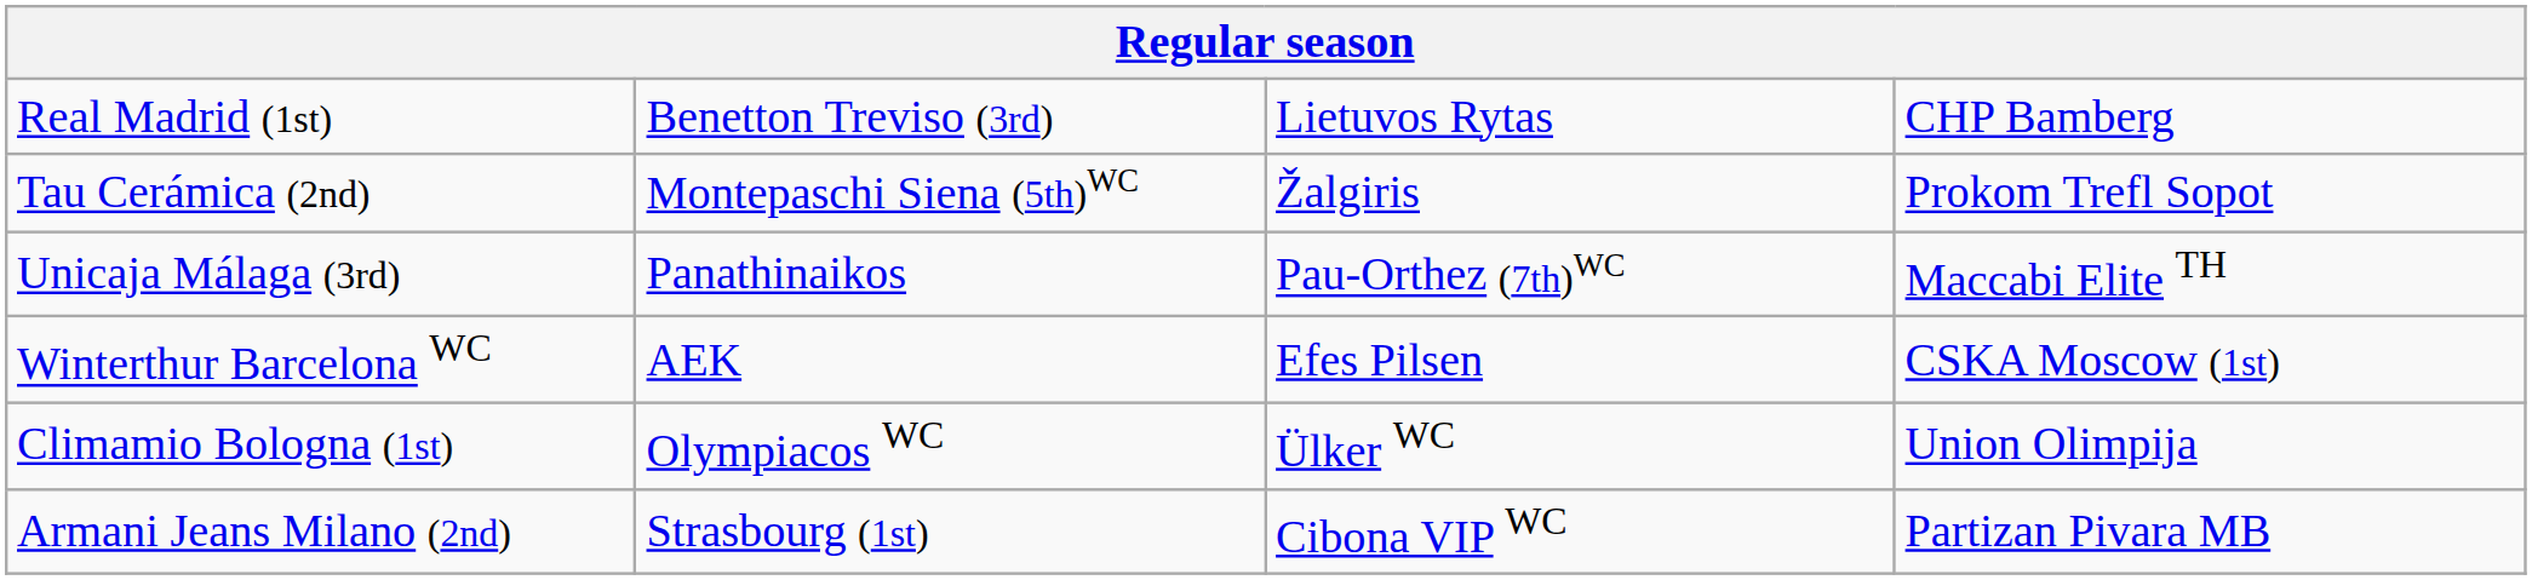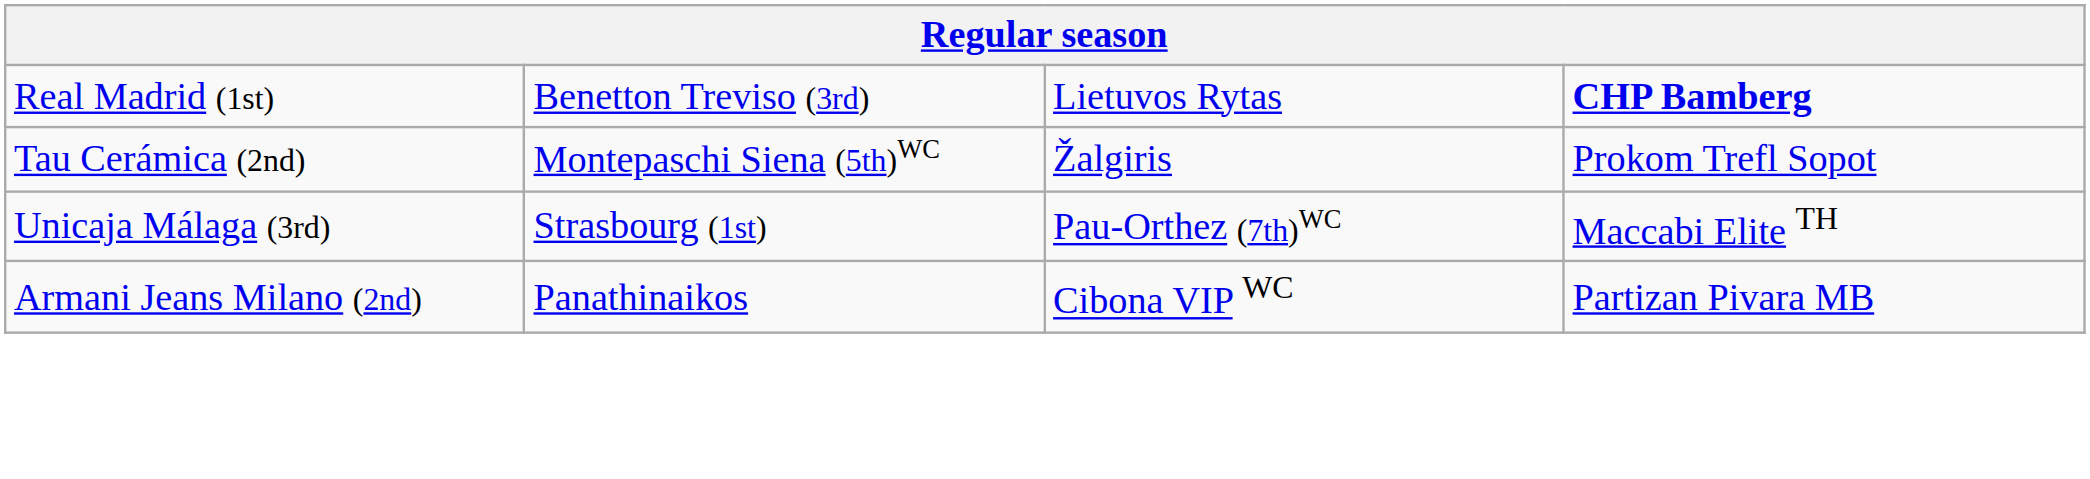Real Madrid (1st) | column 4: normal -> bold
Unicaja Málaga (3rd) | column 2: Panathinaikos -> Strasbourg (1st)
- row: Winterthur Barcelona WC | AEK | Efes Pilsen | CSKA Moscow (1st)
- row: Climamio Bologna (1st) | Olympiacos WC | Ülker WC | Union Olimpija
Armani Jeans Milano (2nd) | column 2: Strasbourg (1st) -> Panathinaikos
